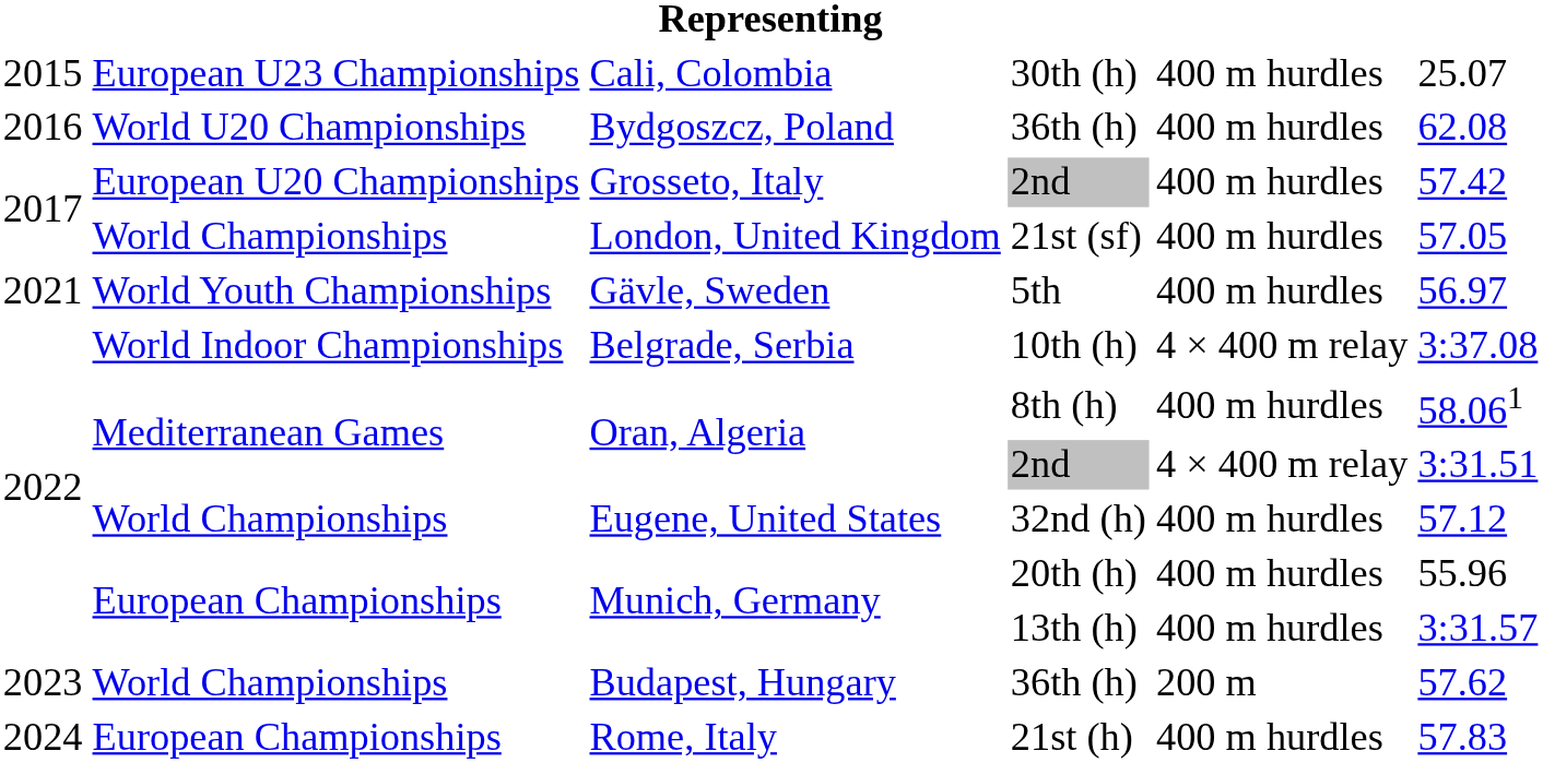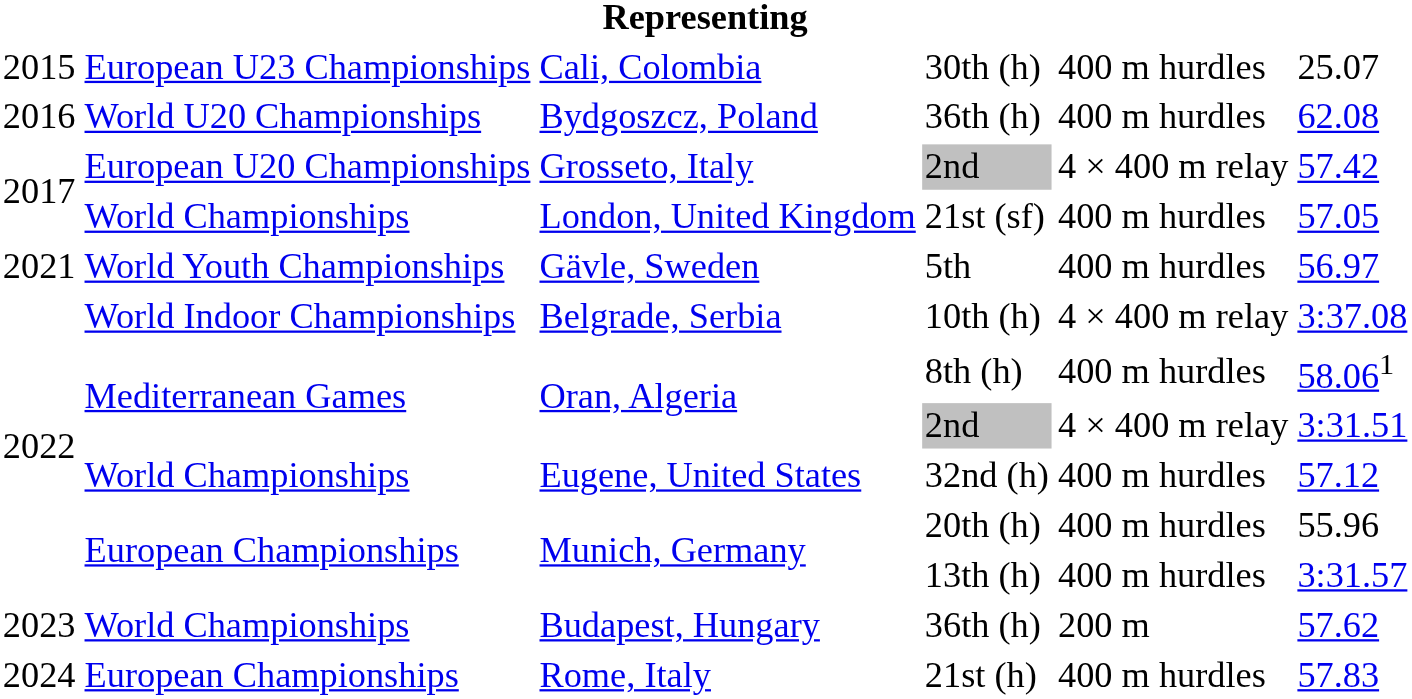Grosseto, Italy | column 5: 400 m hurdles -> 4 × 400 m relay
